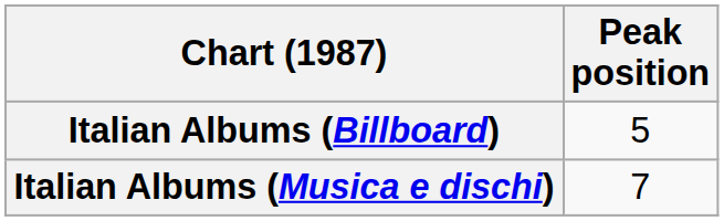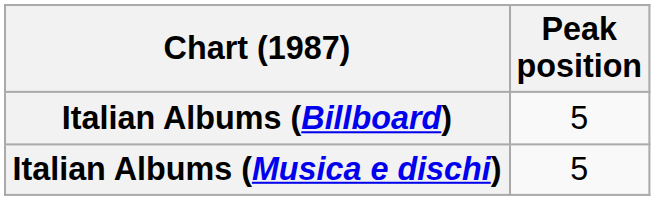Italian Albums (Musica e dischi) | Peak position: 7 -> 5
